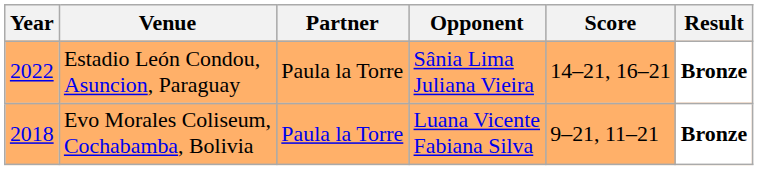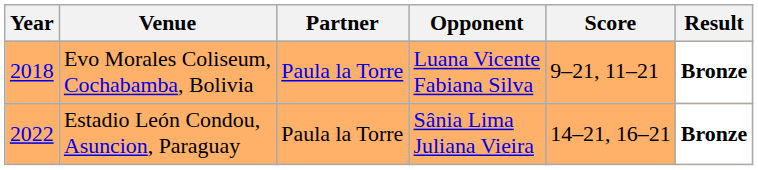rows swapped: Evo Morales Coliseum, Cochabamba, Bolivia <-> Estadio León Condou, Asuncion, Paraguay
